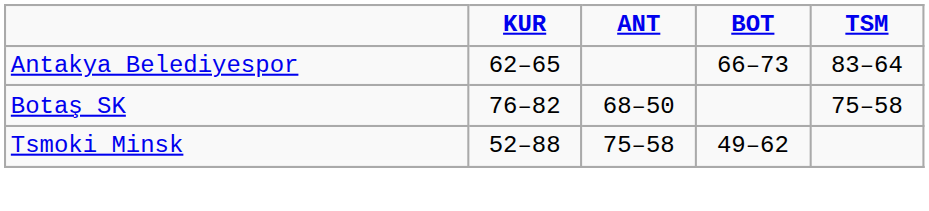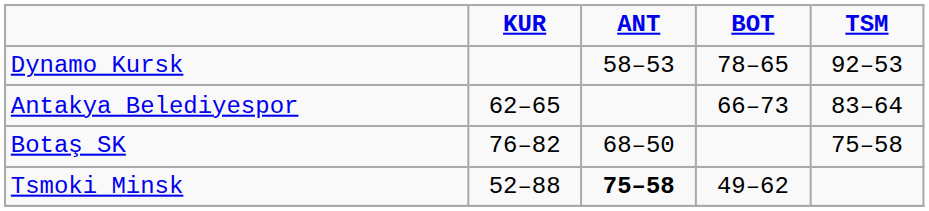+ row: Dynamo Kursk | 58–53 | 78–65 | 92–53
Tsmoki Minsk | ANT: normal -> bold
